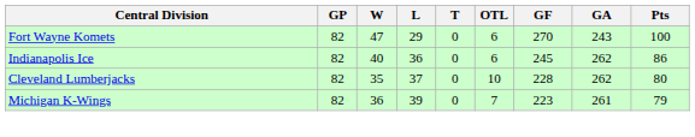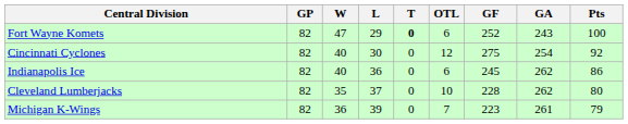Fort Wayne Komets | T: normal -> bold
Fort Wayne Komets | GF: 270 -> 252
+ row: Cincinnati Cyclones | 82 | 40 | 30 | 0 | 12 | 275 | 254 | 92
